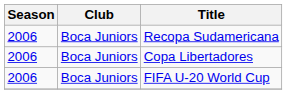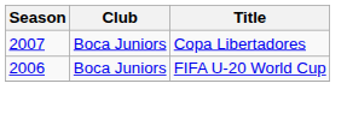- row: 2006 | Boca Juniors | Recopa Sudamericana
Copa Libertadores | Season: 2006 -> 2007
